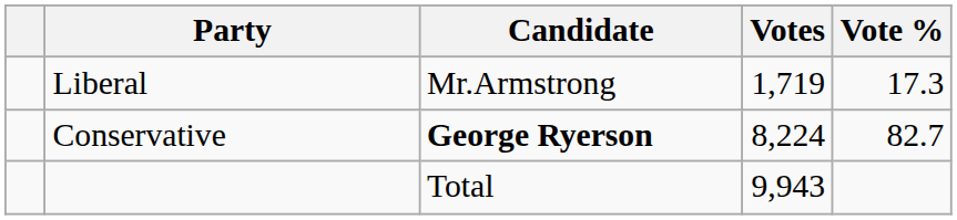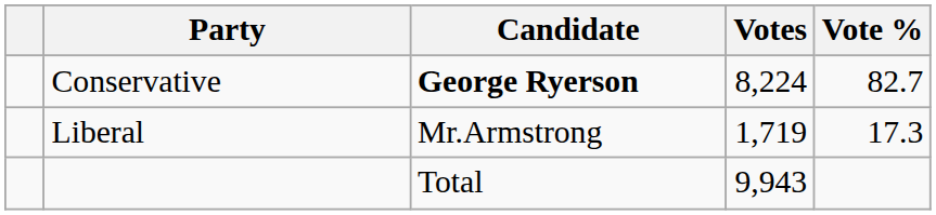rows swapped: Conservative <-> Liberal
